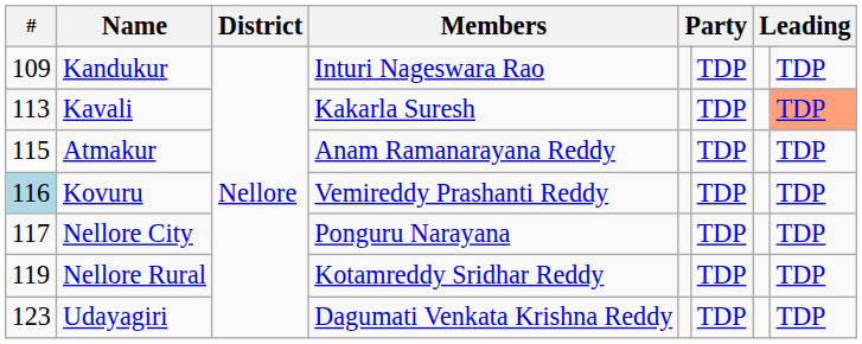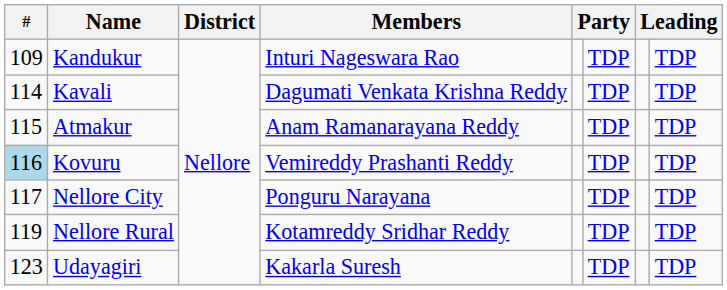Kavali | #: 113 -> 114
Kavali | Members: Kakarla Suresh -> Dagumati Venkata Krishna Reddy
Kavali | column 8: lightsalmon background -> no background
Udayagiri | Members: Dagumati Venkata Krishna Reddy -> Kakarla Suresh
